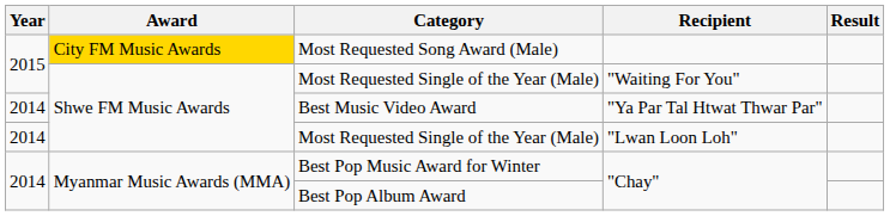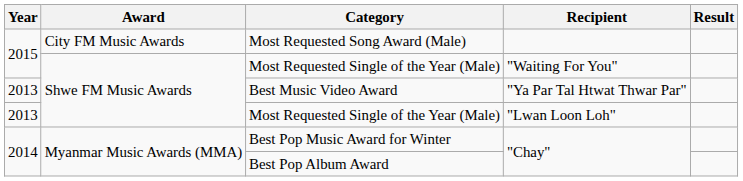Most Requested Song Award (Male) | Award: gold background -> no background
Best Music Video Award | Year: 2014 -> 2013
Most Requested Single of the Year (Male) / "Lwan Loon Loh" | Year: 2014 -> 2013
